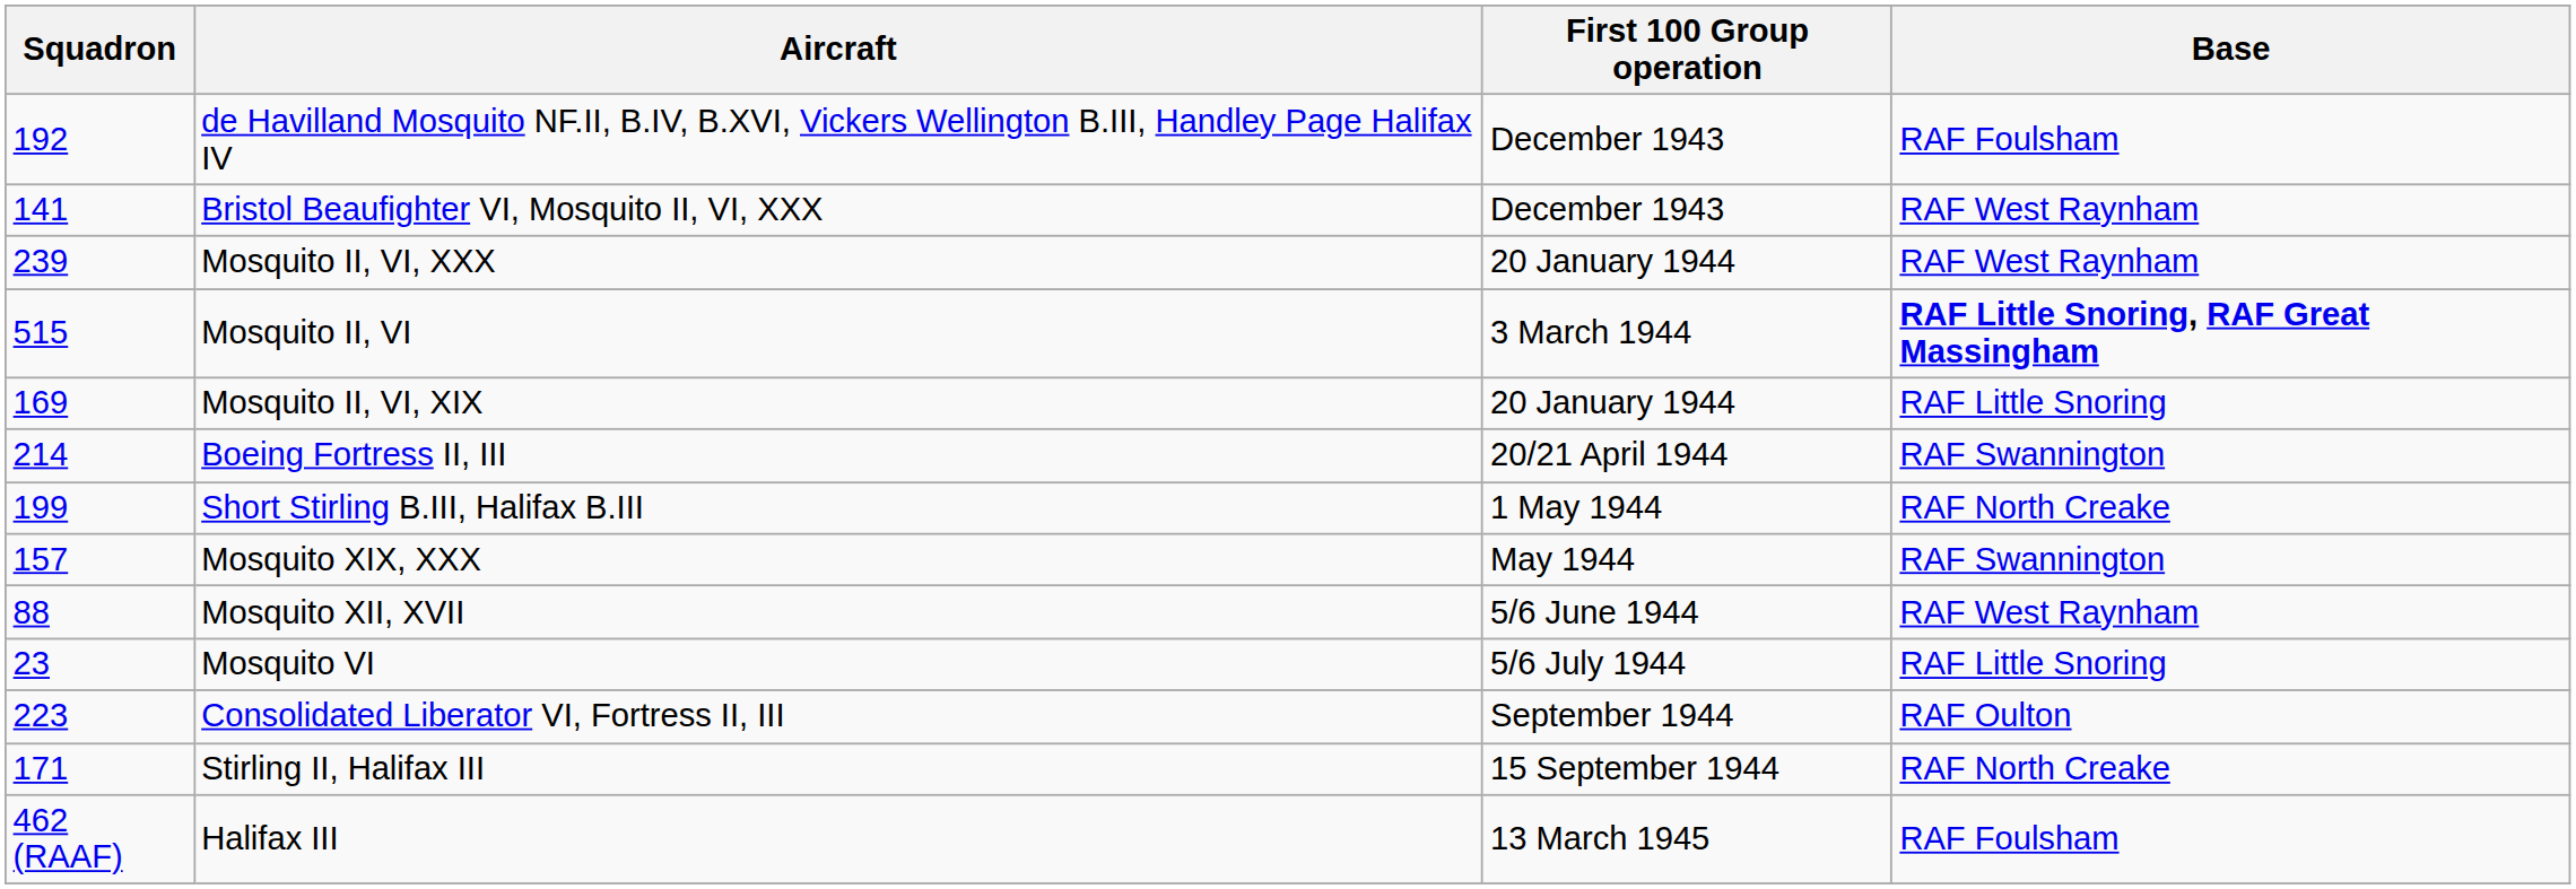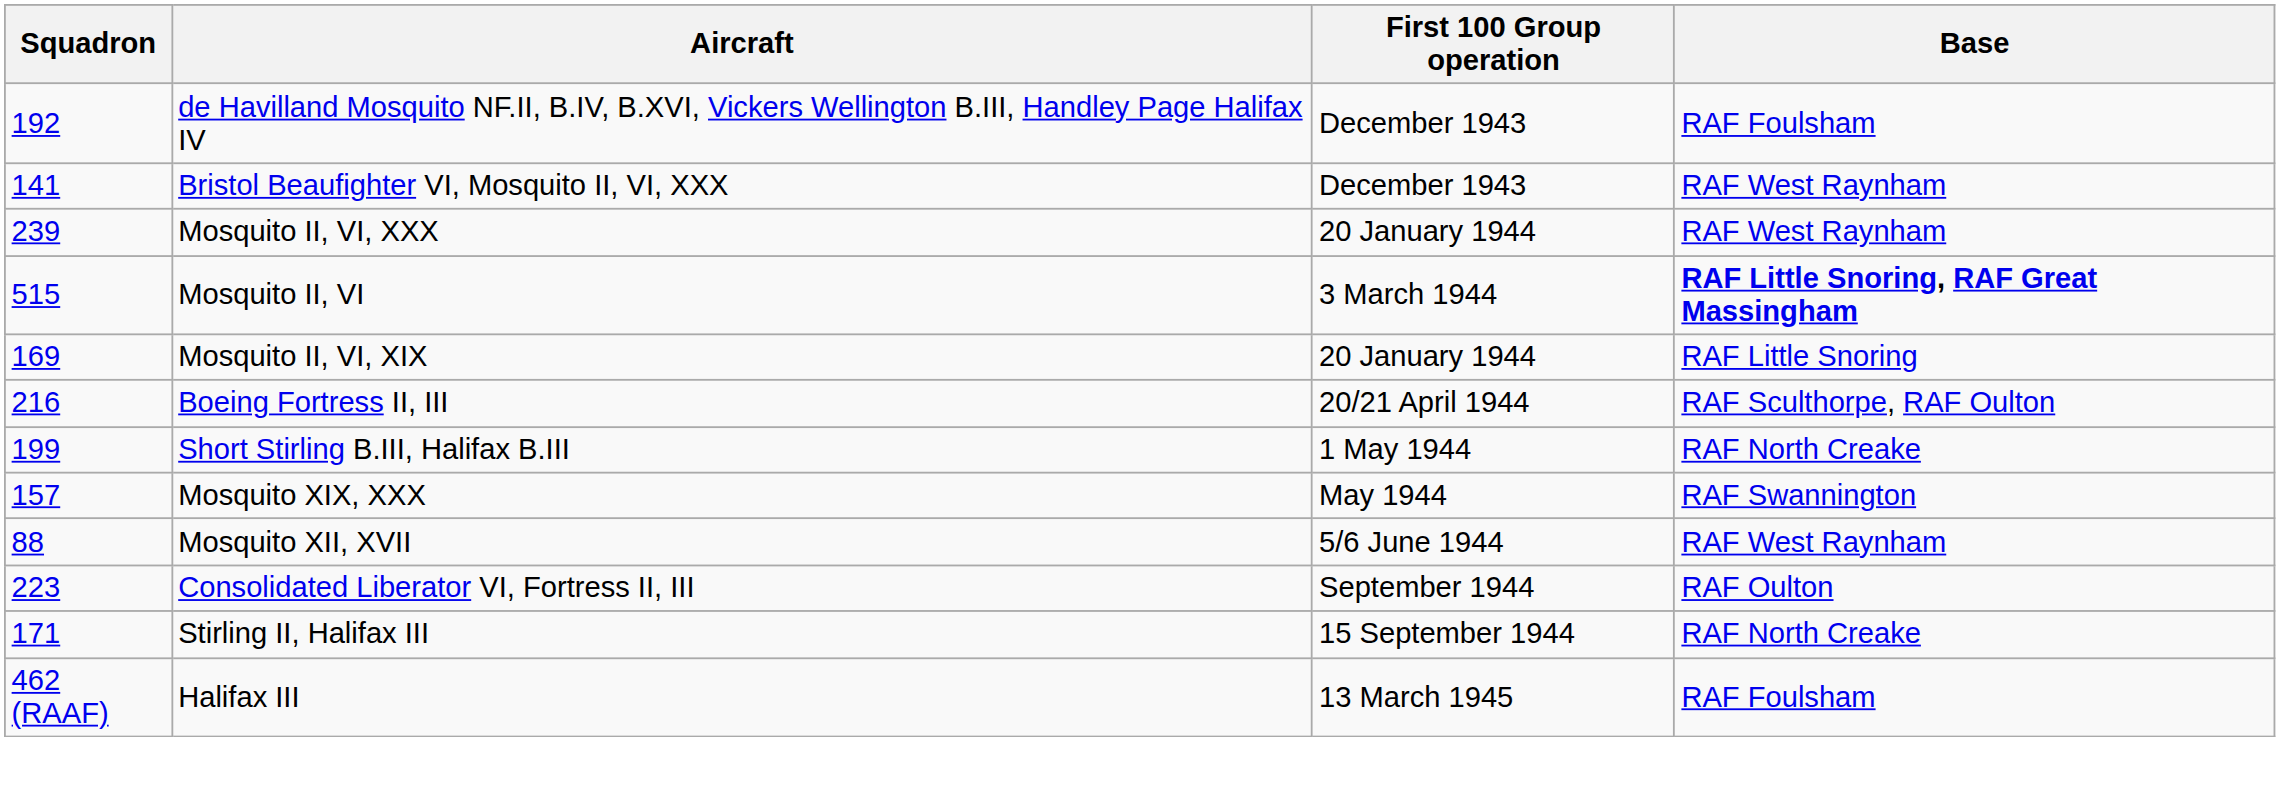Boeing Fortress II, III | Squadron: 214 -> 216
Boeing Fortress II, III | Base: RAF Swannington -> RAF Sculthorpe, RAF Oulton
- row: 23 | Mosquito VI | 5/6 July 1944 | RAF Little Snoring
